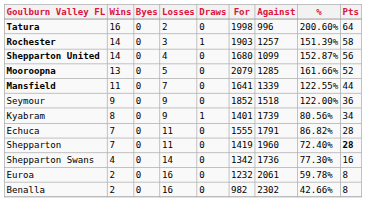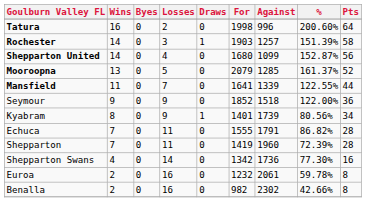Mooroopna | %: 161.66% -> 161.37%
Shepparton | %: 72.40% -> 72.39%
Shepparton | Pts: bold -> normal
